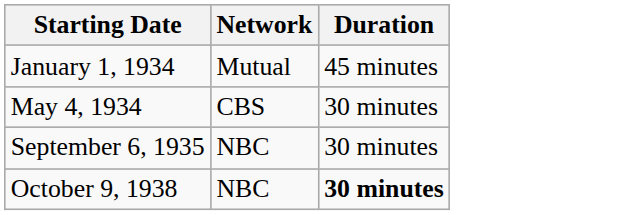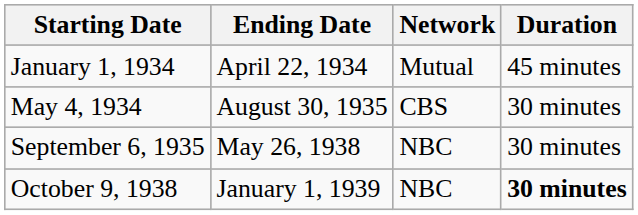+ column: Ending Date | April 22, 1934 | August 30, 1935 | May 26, 1938 | January 1, 1939
